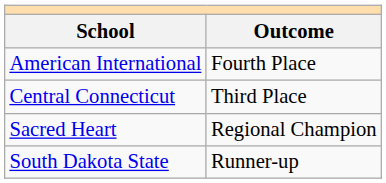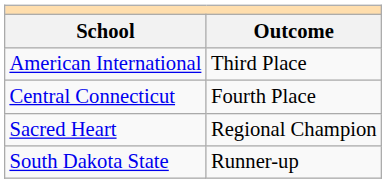American International | Outcome: Fourth Place -> Third Place
Central Connecticut | Outcome: Third Place -> Fourth Place
